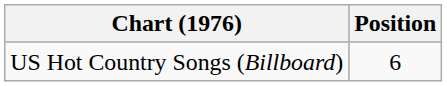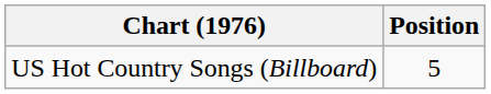US Hot Country Songs (Billboard) | Position: 6 -> 5
